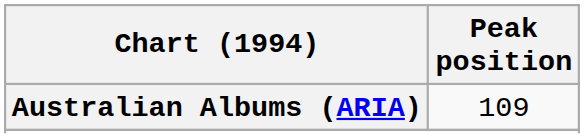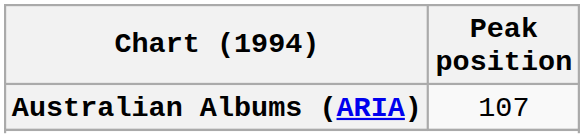Australian Albums (ARIA) | Peak position: 109 -> 107
